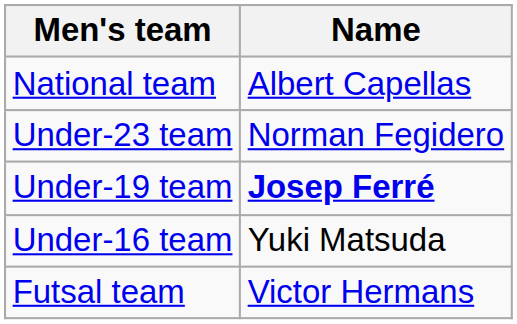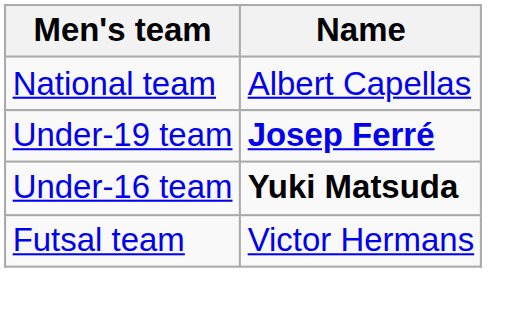- row: Under-23 team | Norman Fegidero
Under-16 team | Name: normal -> bold
